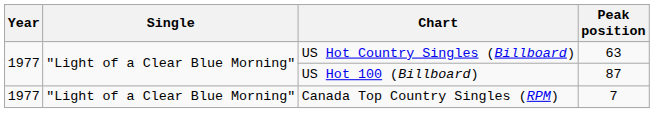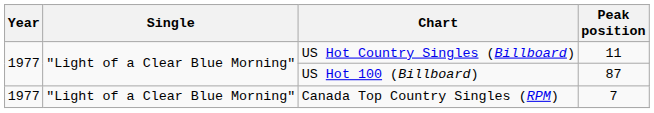US Hot Country Singles (Billboard) | Peak position: 63 -> 11
